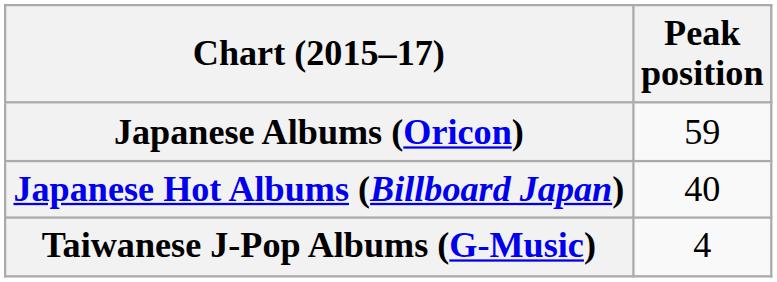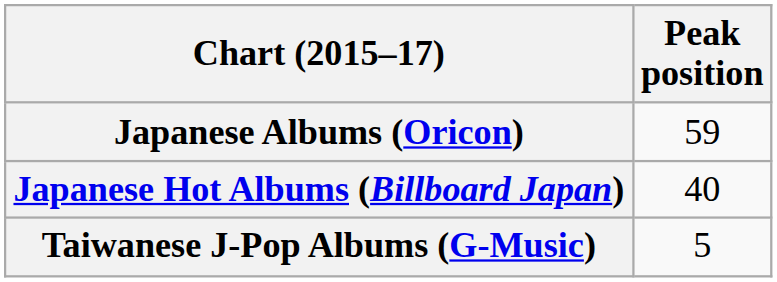Taiwanese J-Pop Albums (G-Music) | Peak position: 4 -> 5
